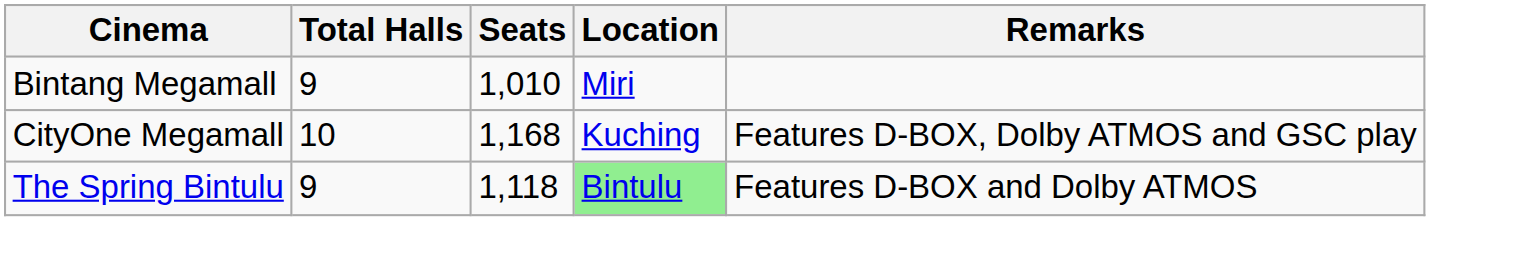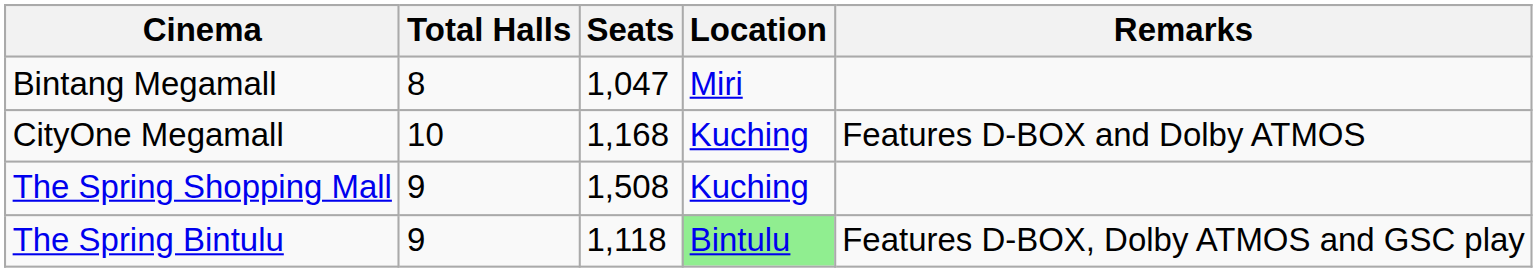Bintang Megamall | Total Halls: 9 -> 8
Bintang Megamall | Seats: 1,010 -> 1,047
CityOne Megamall | Remarks: Features D-BOX, Dolby ATMOS and GSC play -> Features D-BOX and Dolby ATMOS
+ row: The Spring Shopping Mall | 9 | 1,508 | Kuching
The Spring Bintulu | Remarks: Features D-BOX and Dolby ATMOS -> Features D-BOX, Dolby ATMOS and GSC play
